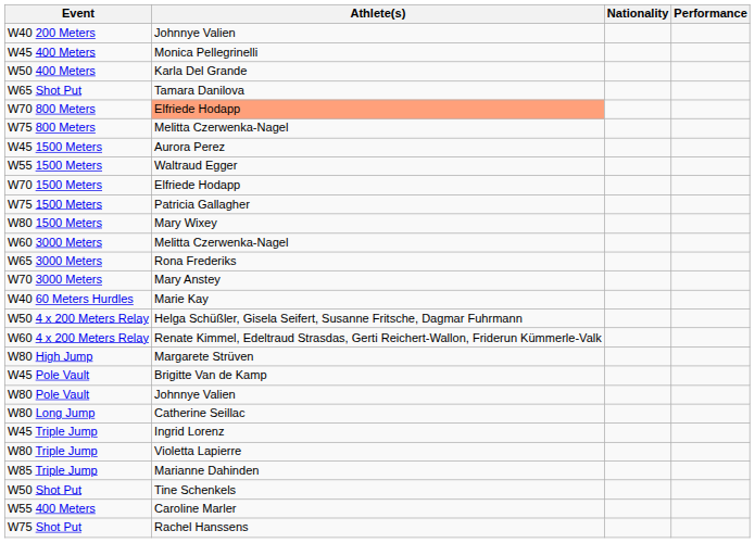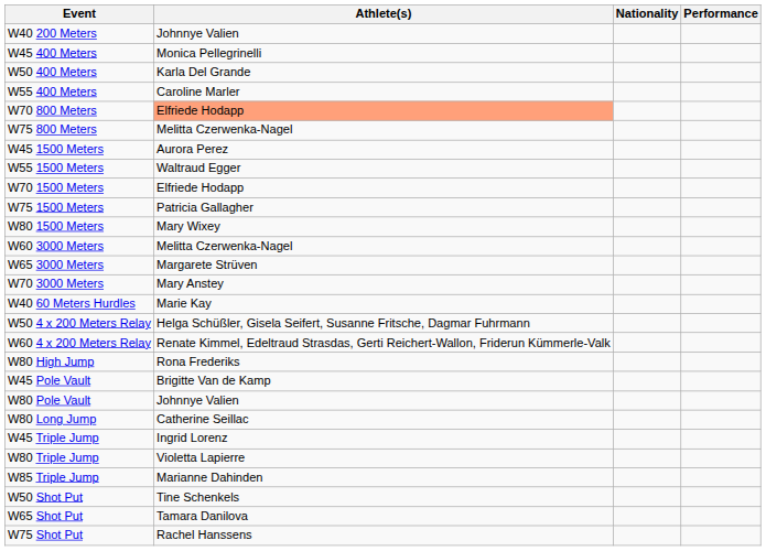rows swapped: W55 400 Meters <-> W65 Shot Put
W65 3000 Meters | Athlete(s): Rona Frederiks -> Margarete Strüven
W80 High Jump | Athlete(s): Margarete Strüven -> Rona Frederiks
